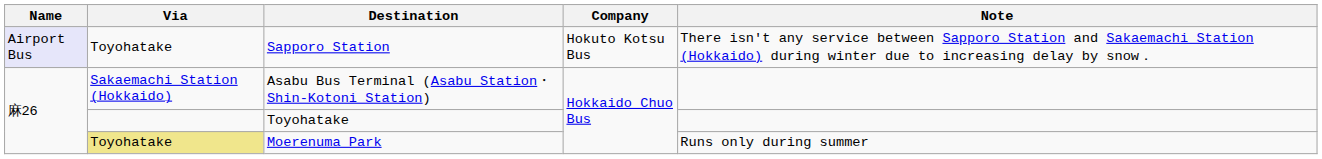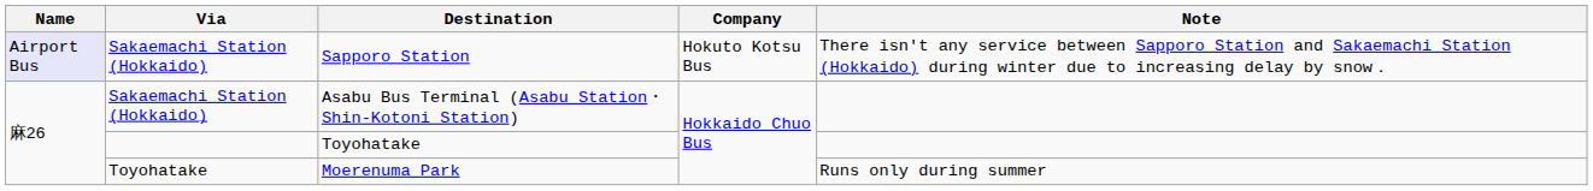Sapporo Station | Via: Toyohatake -> Sakaemachi Station (Hokkaido)
Moerenuma Park | Via: khaki background -> no background
